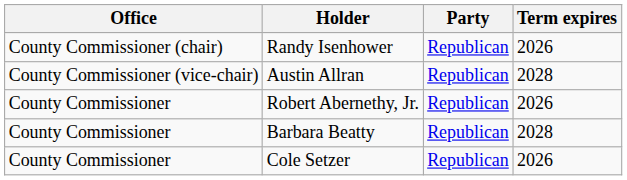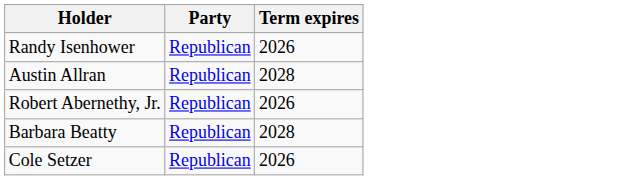- column: Office | County Commissioner (chair) | County Commissioner (vice-chair) | County Commissioner | County Commissioner | County Commissioner
